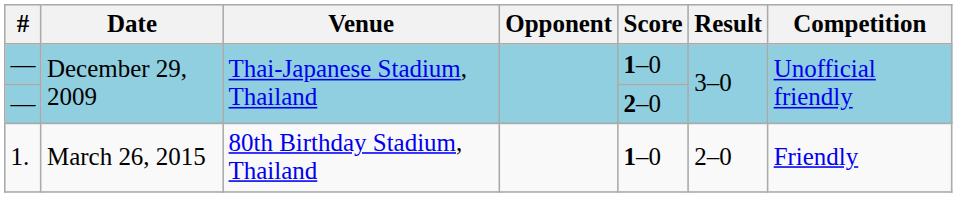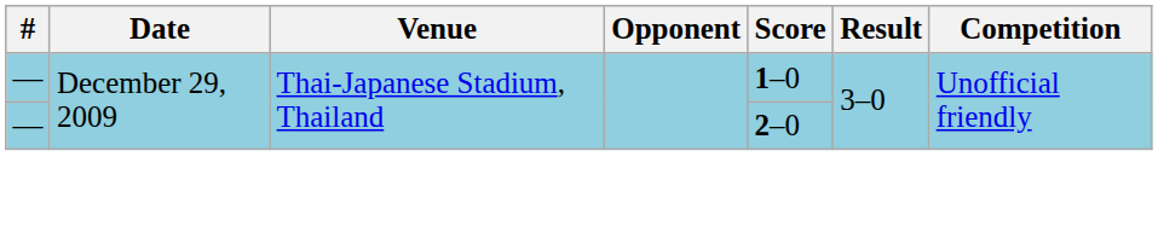- row: 1. | March 26, 2015 | 80th Birthday Stadium, Thailand | 1–0 | 2–0 | Friendly
